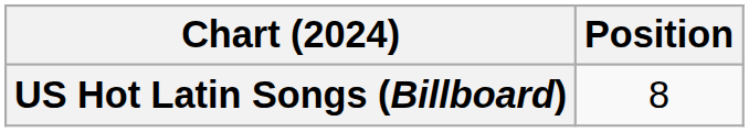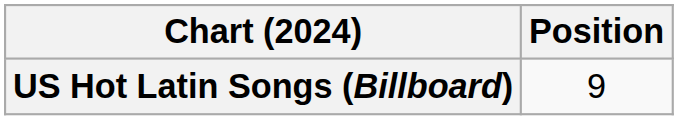US Hot Latin Songs (Billboard) | Position: 8 -> 9
